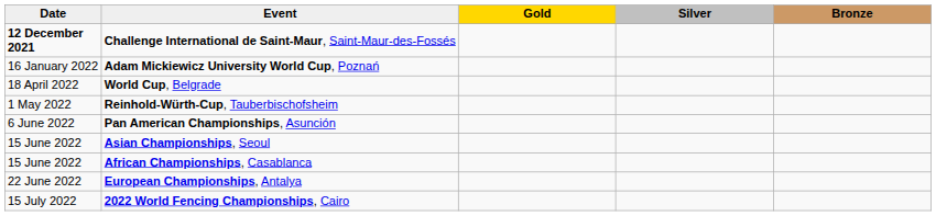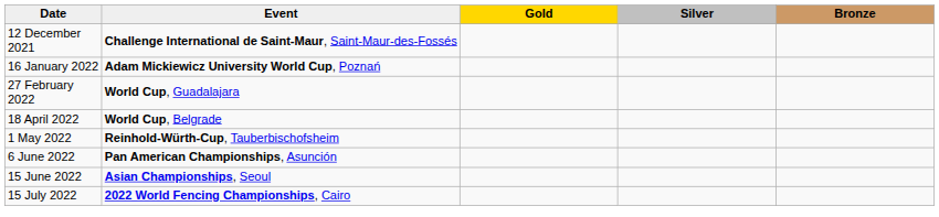Challenge International de Saint-Maur, Saint-Maur-des-Fossés | Date: bold -> normal
+ row: 27 February 2022 | World Cup, Guadalajara
- row: 15 June 2022 | African Championships, Casablanca
- row: 22 June 2022 | European Championships, Antalya
